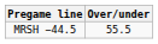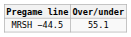MRSH −44.5 | Over/under: 55.5 -> 55.1
